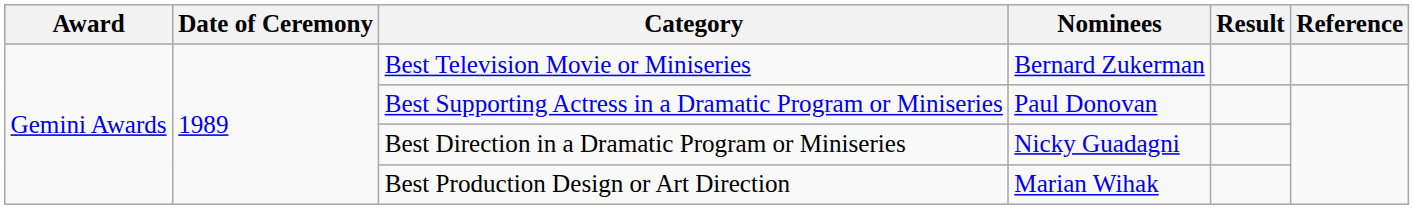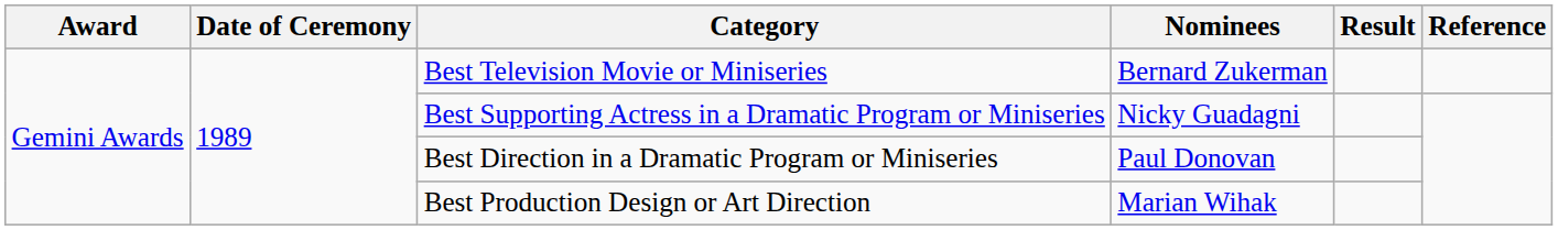Best Supporting Actress in a Dramatic Program or Miniseries | Nominees: Paul Donovan -> Nicky Guadagni
Best Direction in a Dramatic Program or Miniseries | Nominees: Nicky Guadagni -> Paul Donovan
